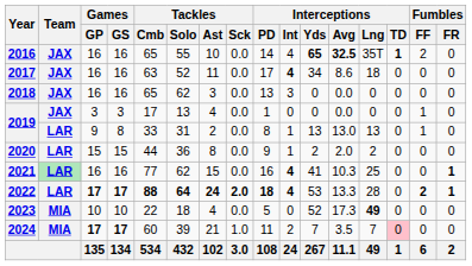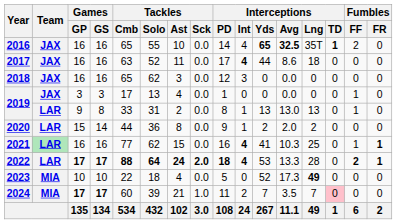2017 | Interceptions / Yds: 34 -> 44
2018 | Interceptions / PD: 13 -> 12
2020 | Games / GS: 15 -> 14
2021 | Fumbles / FF: 0 -> 1
